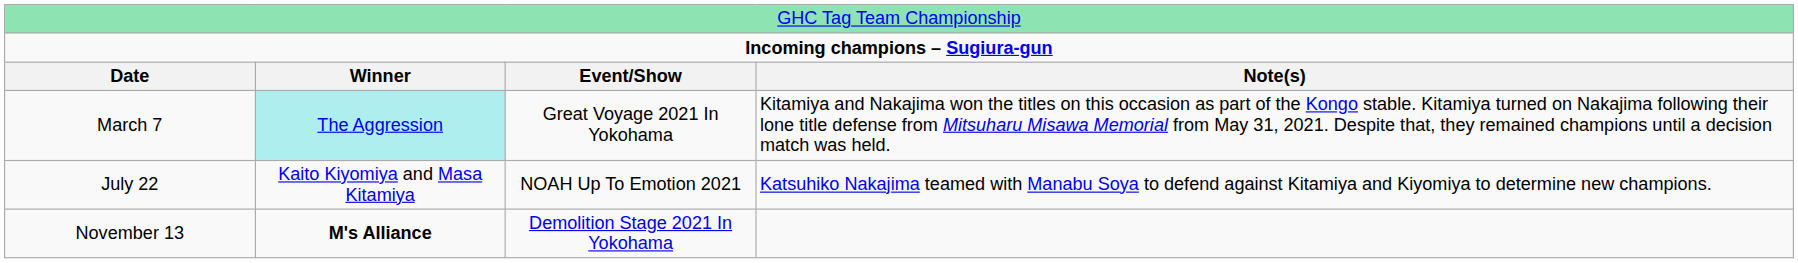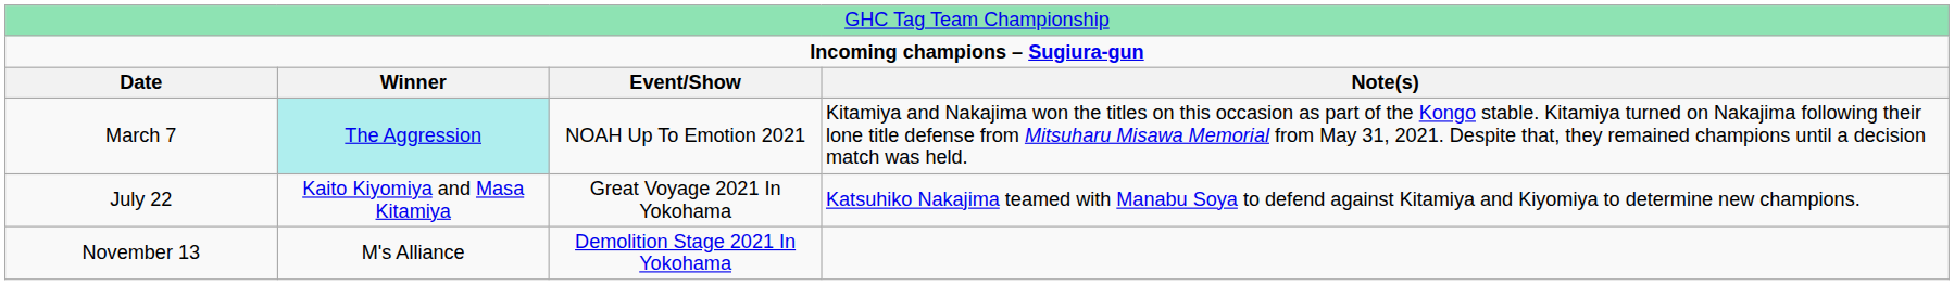March 7 | column 3: Great Voyage 2021 In Yokohama -> NOAH Up To Emotion 2021
July 22 | column 3: NOAH Up To Emotion 2021 -> Great Voyage 2021 In Yokohama
November 13 | column 2: bold -> normal
